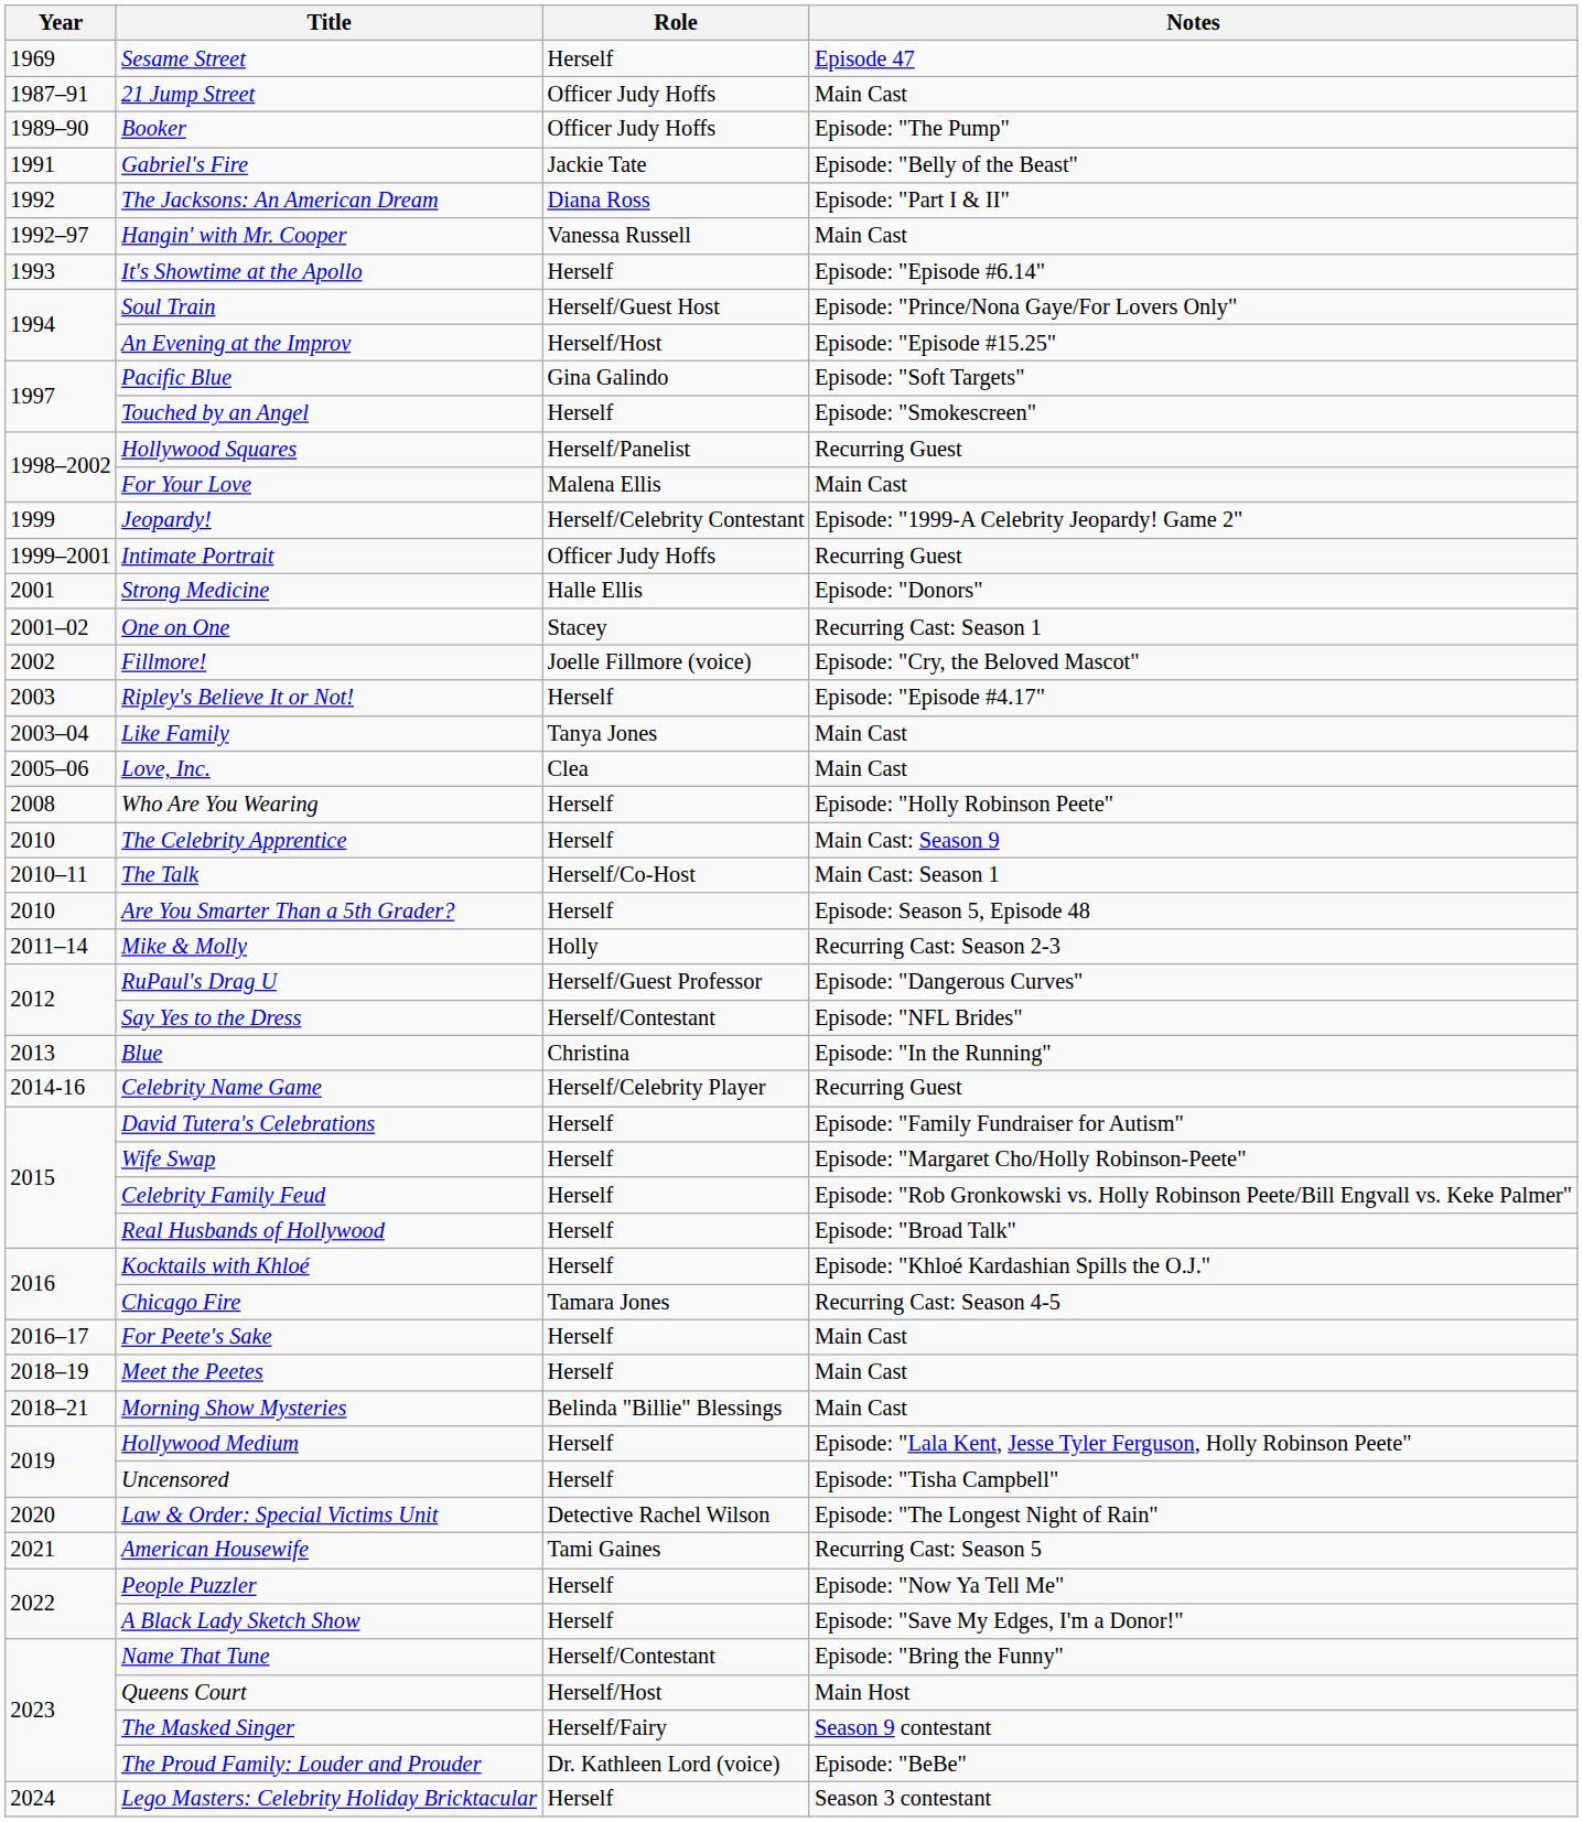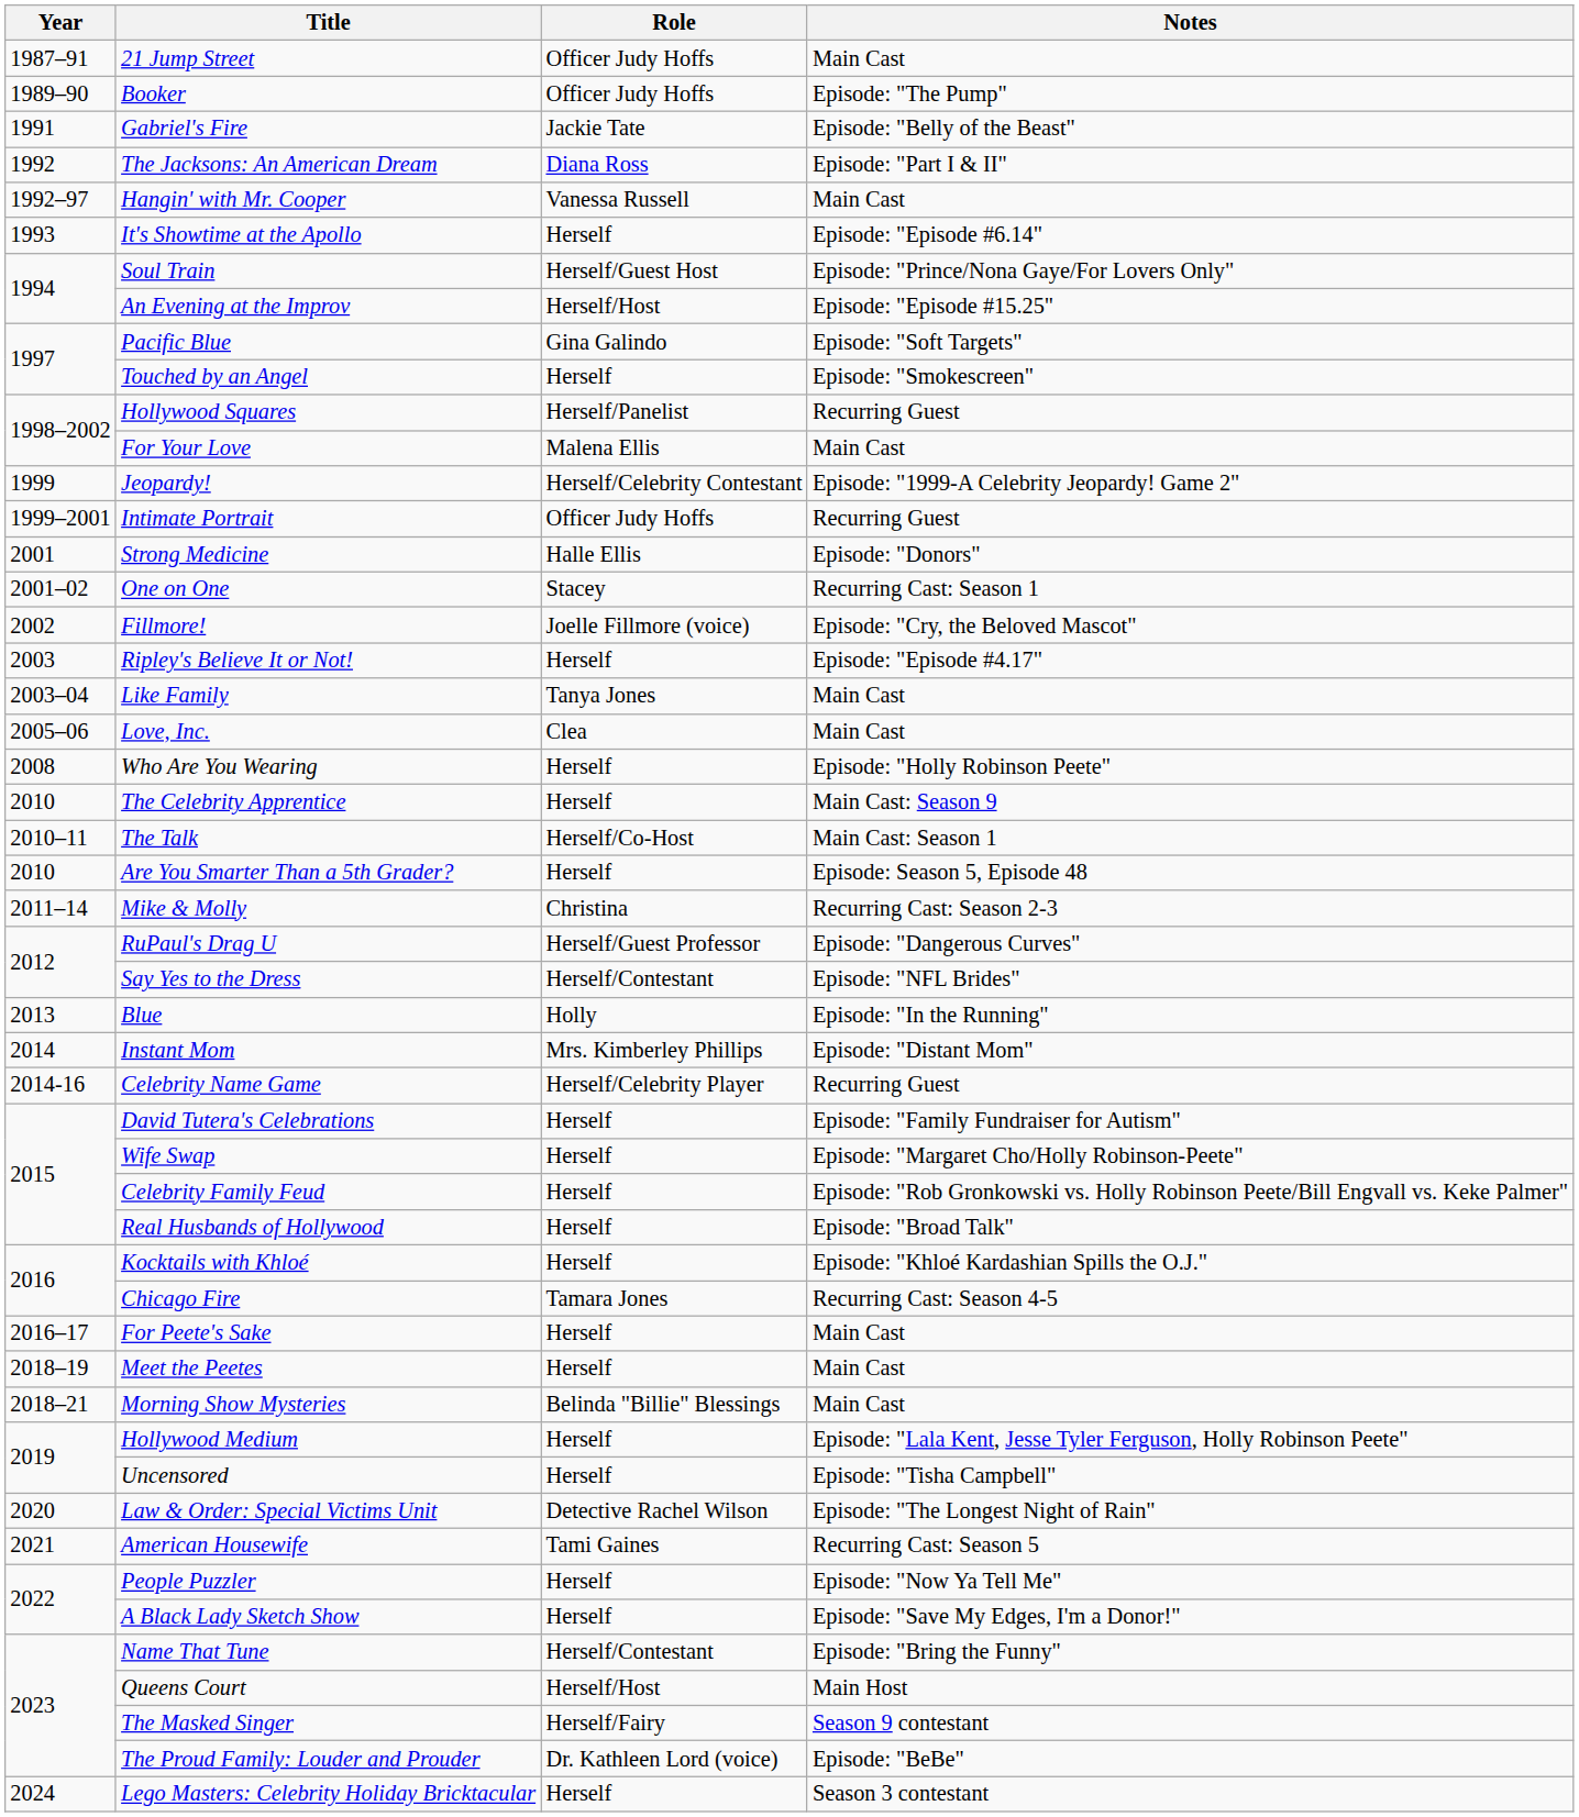- row: 1969 | Sesame Street | Herself | Episode 47
Mike & Molly | Role: Holly -> Christina
Blue | Role: Christina -> Holly
+ row: 2014 | Instant Mom | Mrs. Kimberley Phillips | Episode: "Distant Mom"
